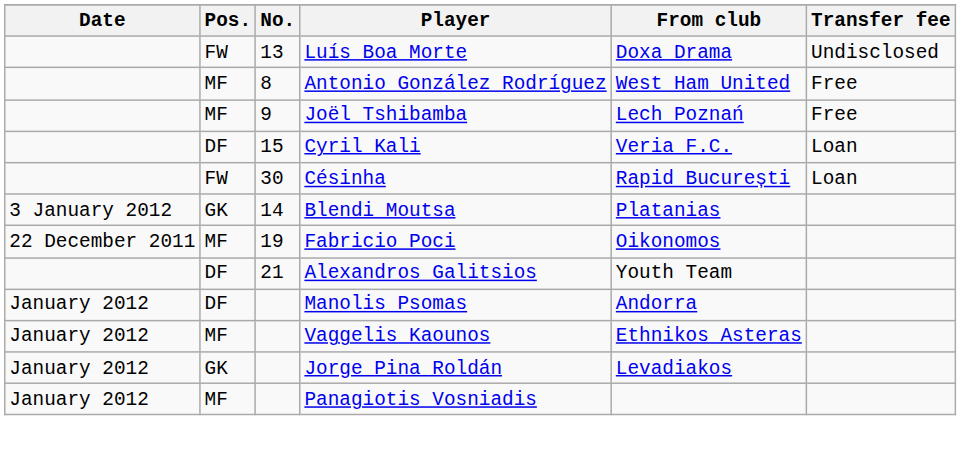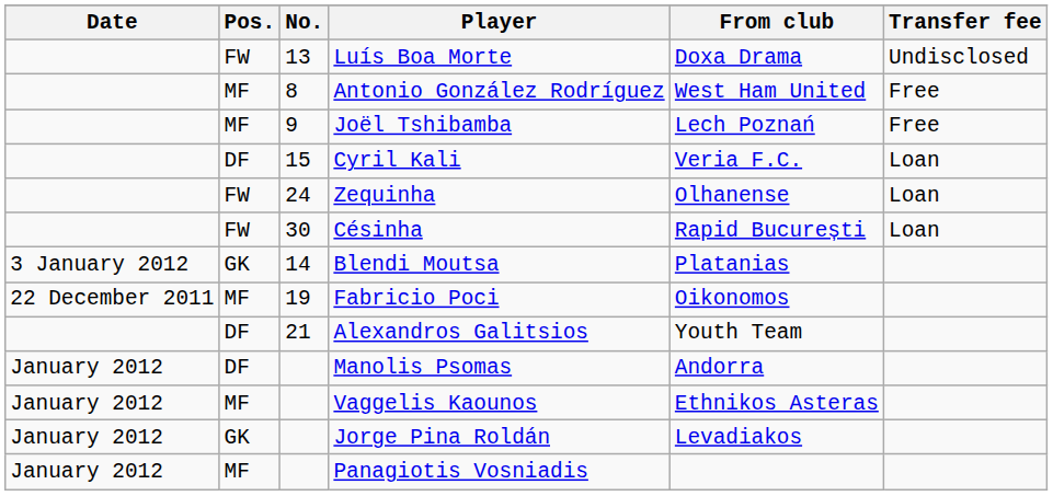+ row: FW | 24 | Zequinha | Olhanense | Loan
